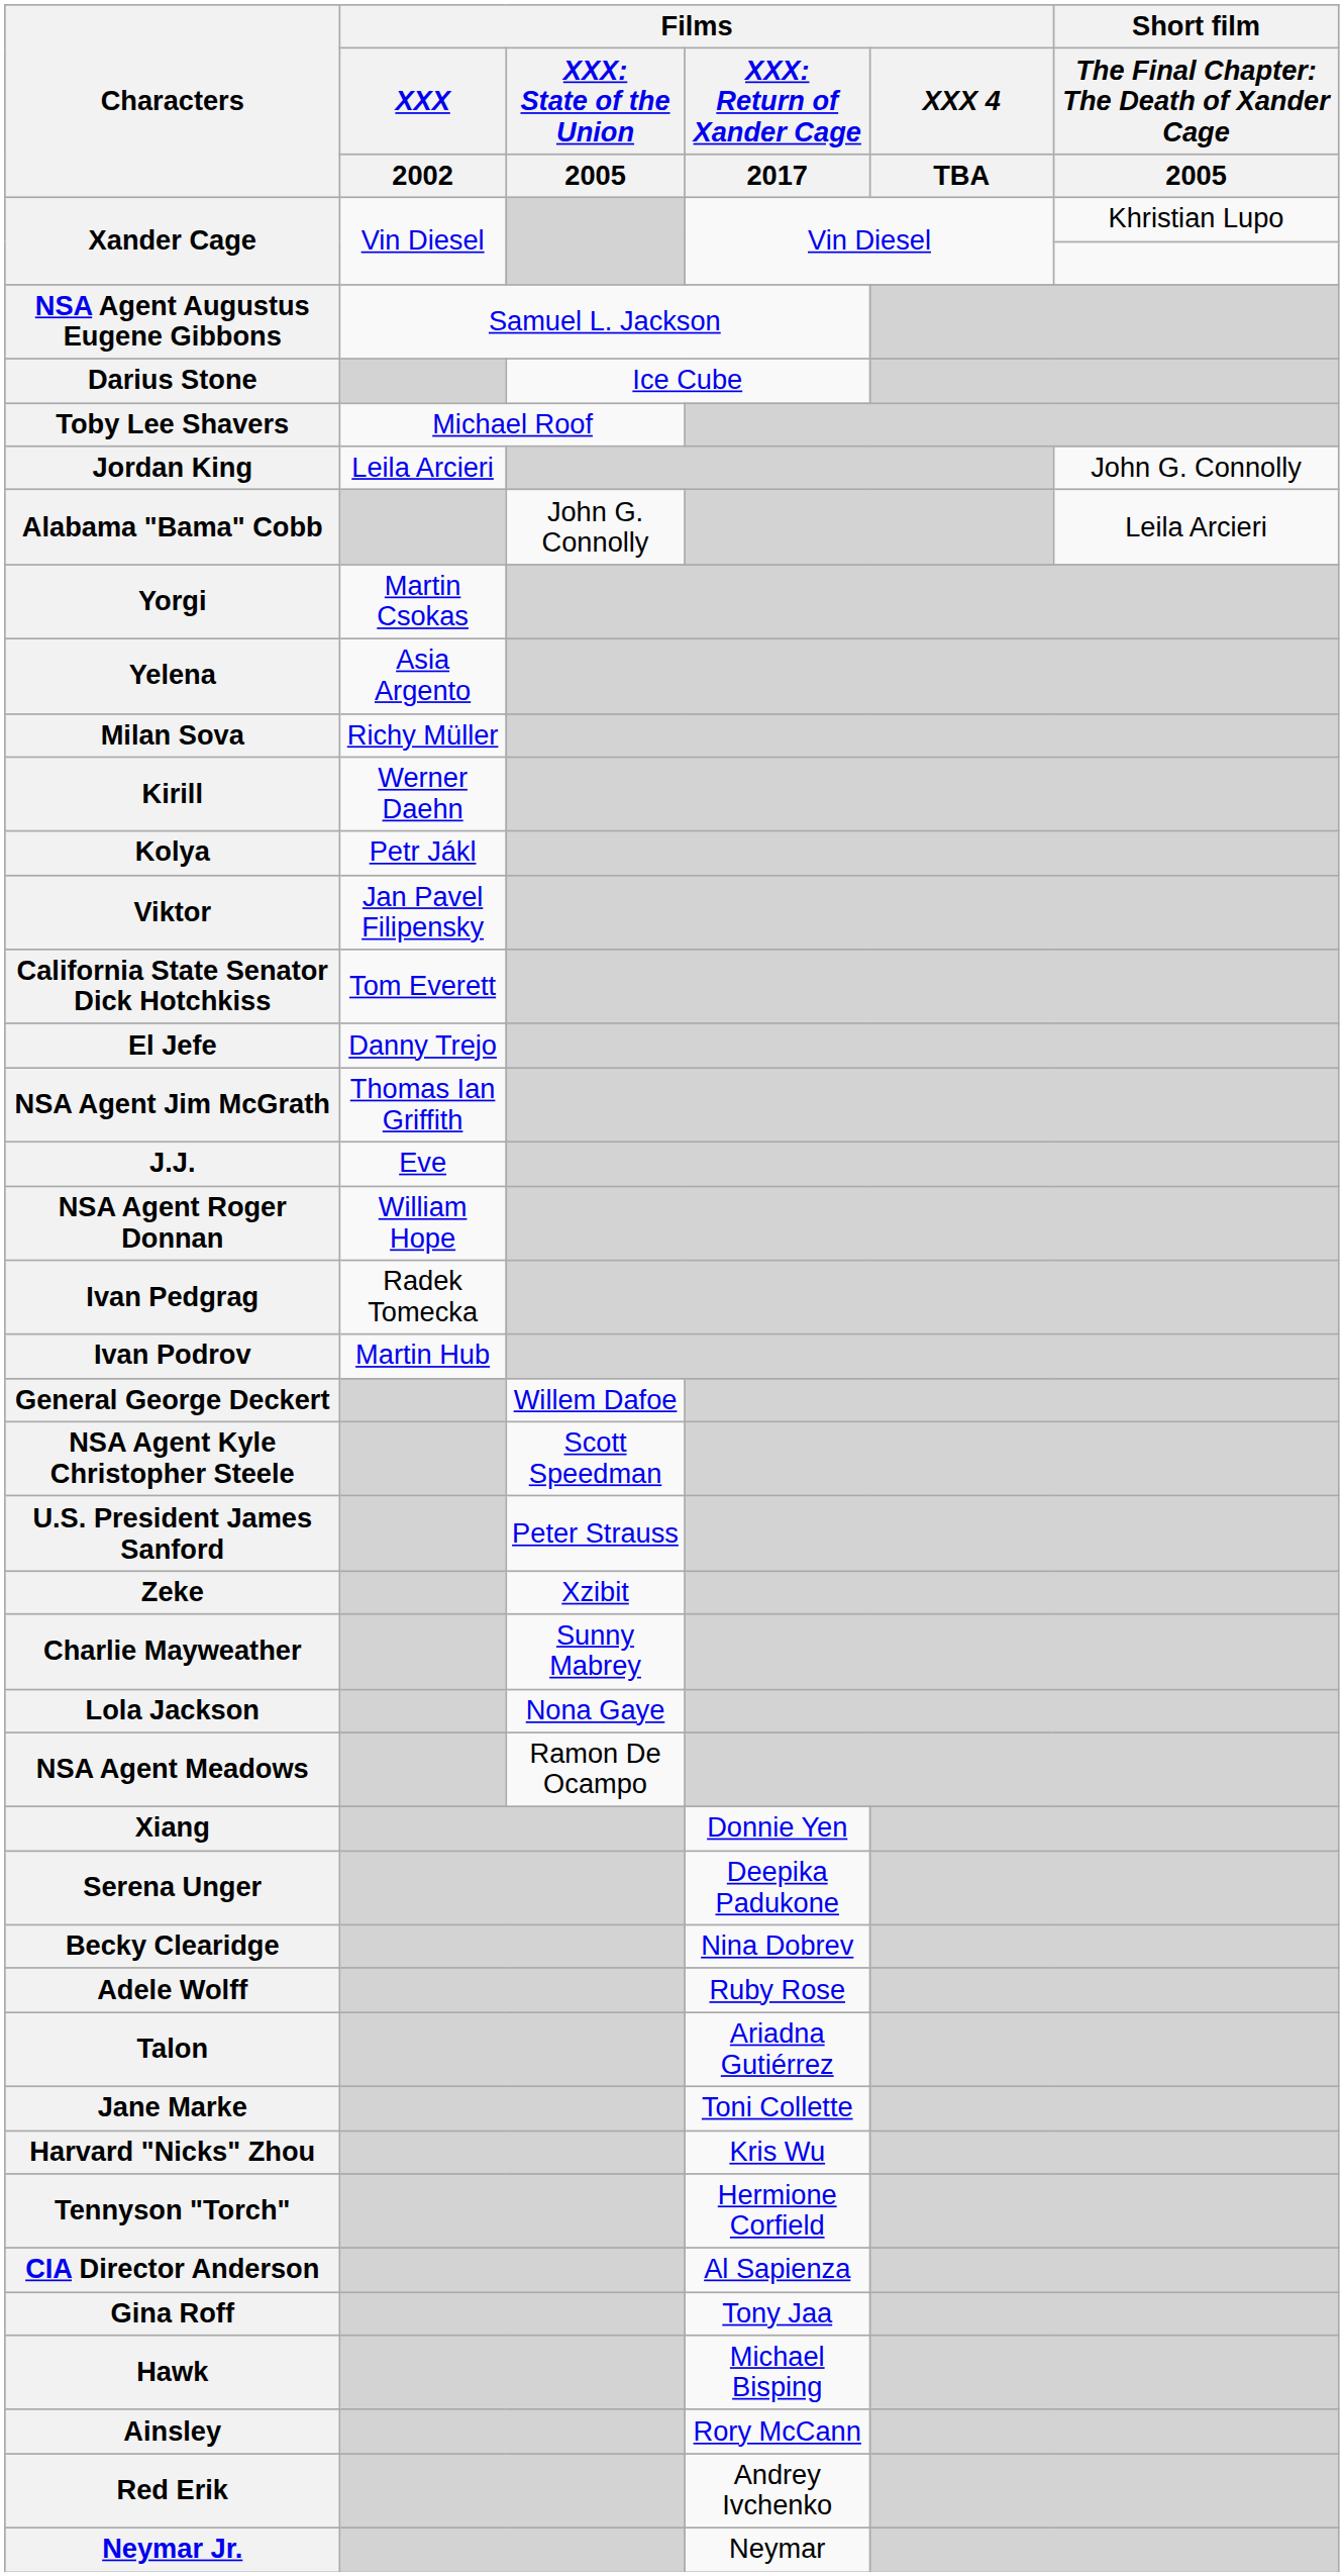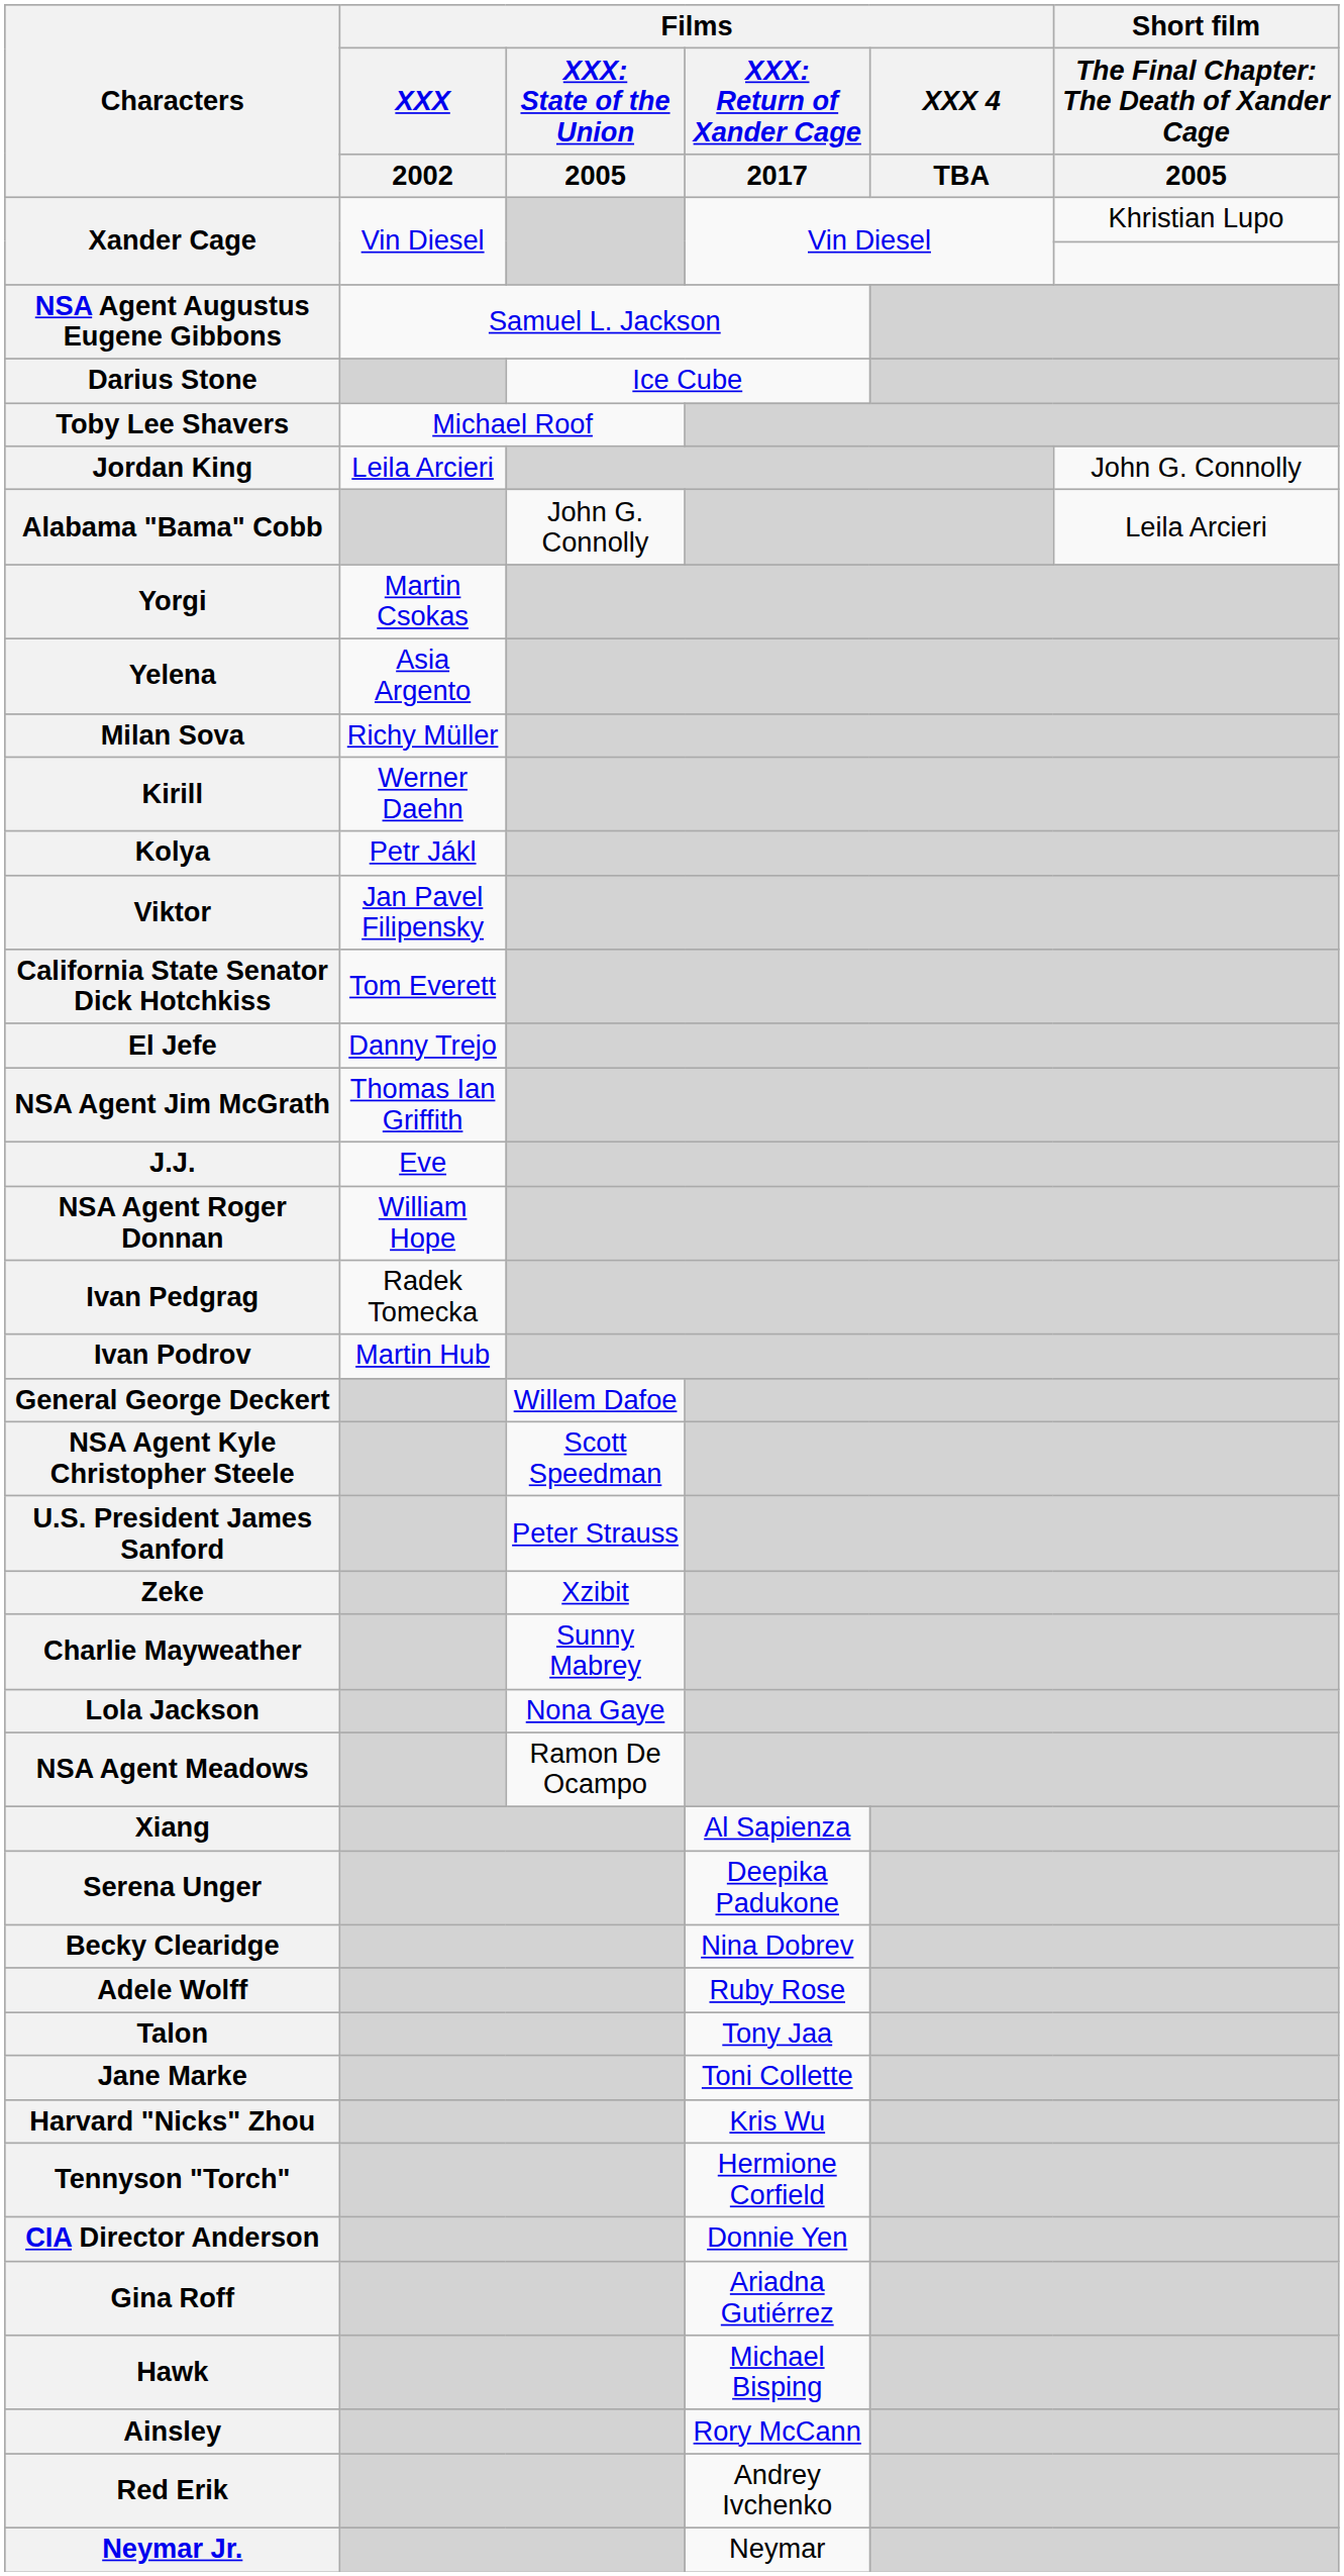Xiang | column 4: Donnie Yen -> Al Sapienza
Talon | column 4: Ariadna Gutiérrez -> Tony Jaa
CIA Director Anderson | column 4: Al Sapienza -> Donnie Yen
Gina Roff | column 4: Tony Jaa -> Ariadna Gutiérrez
